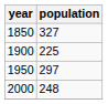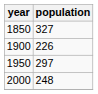1900 | population: 225 -> 226
